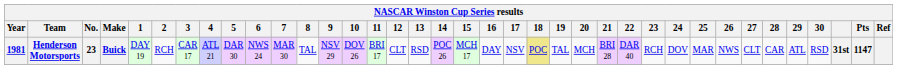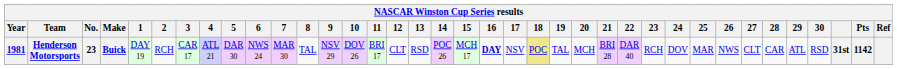Henderson Motorsports | 16: normal -> bold
Henderson Motorsports | Pts: 1147 -> 1142
